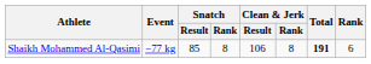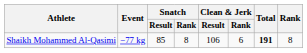Shaikh Mohammed Al-Qasimi | Clean & Jerk / Rank: 8 -> 6
Shaikh Mohammed Al-Qasimi | Rank: 6 -> 8
